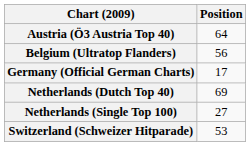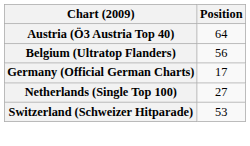- row: Netherlands (Dutch Top 40) | 69
